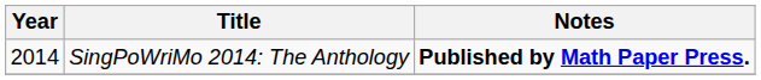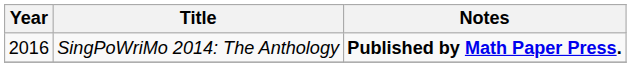SingPoWriMo 2014: The Anthology | Year: 2014 -> 2016
